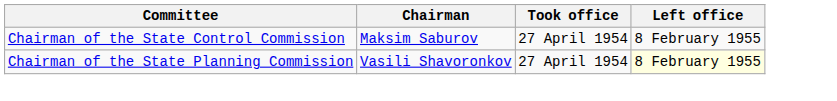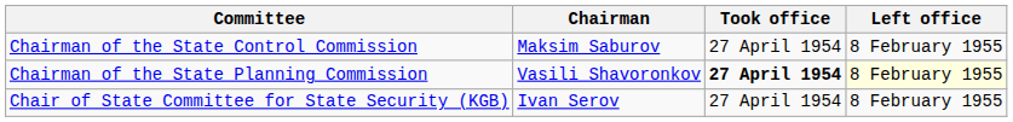Chairman of the State Planning Commission | Took office: normal -> bold
+ row: Chair of State Committee for State Security (KGB) | Ivan Serov | 27 April 1954 | 8 February 1955
